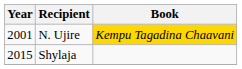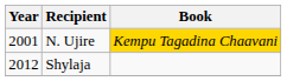Shylaja | Year: 2015 -> 2012
